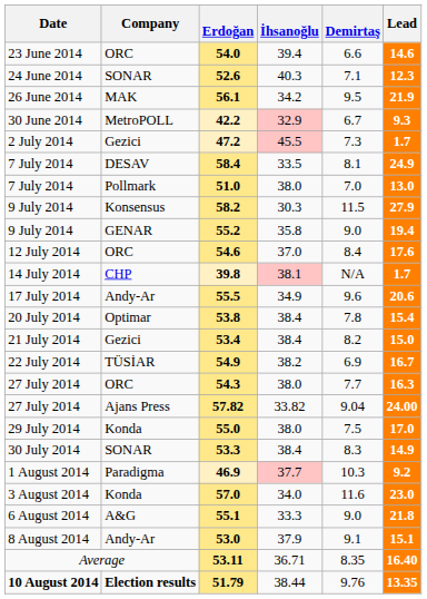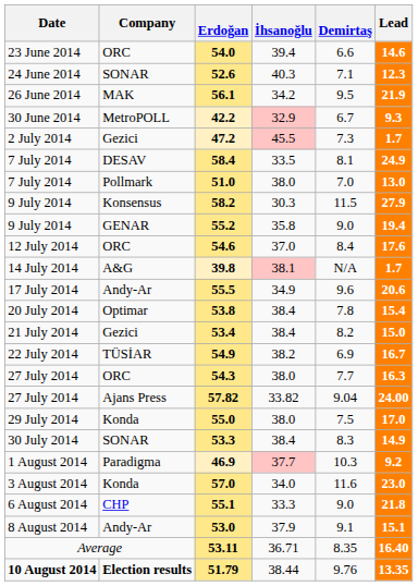39.8 | Company: CHP -> A&G
55.1 | Company: A&G -> CHP
